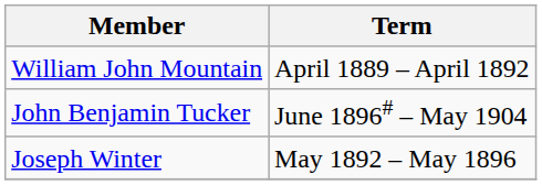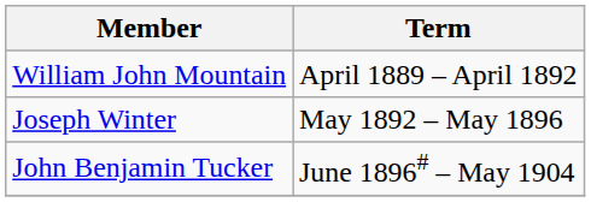rows swapped: Joseph Winter <-> John Benjamin Tucker
